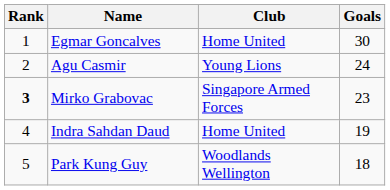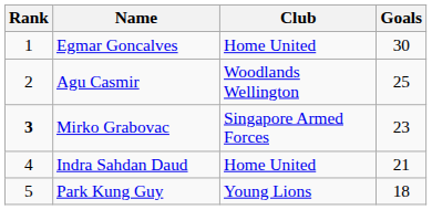Agu Casmir | Club: Young Lions -> Woodlands Wellington
Agu Casmir | Goals: 24 -> 25
Indra Sahdan Daud | Goals: 19 -> 21
Park Kung Guy | Club: Woodlands Wellington -> Young Lions
